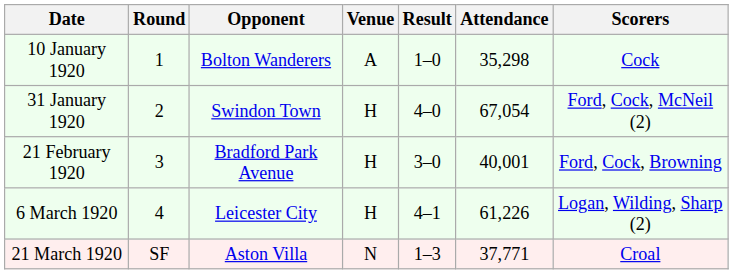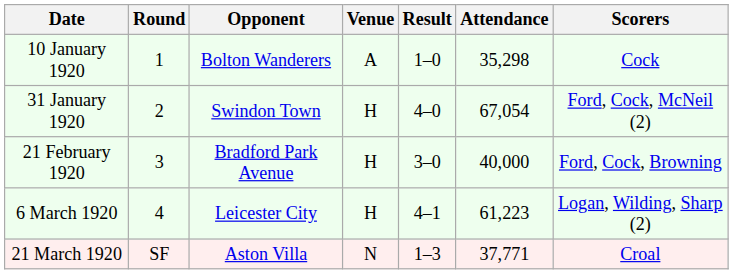21 February 1920 | Attendance: 40,001 -> 40,000
6 March 1920 | Attendance: 61,226 -> 61,223
